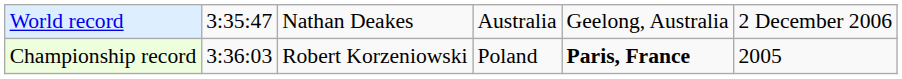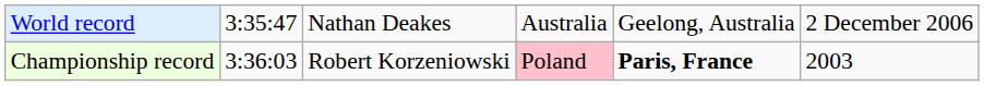Championship record | column 4: no background -> pink background
Championship record | column 6: 2005 -> 2003
